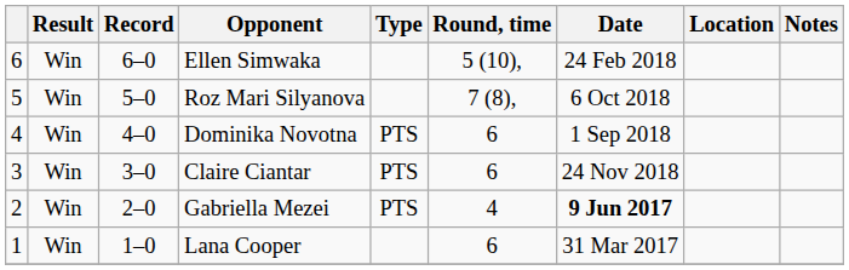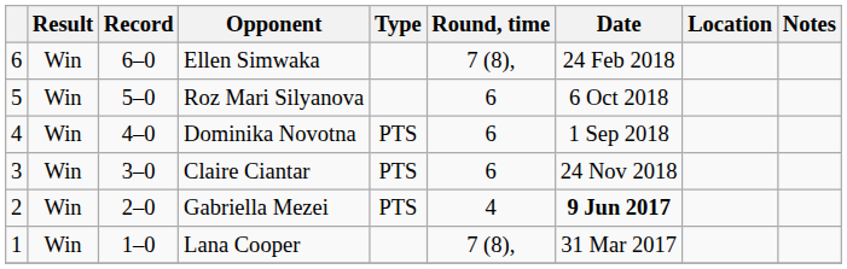Ellen Simwaka | Round, time: 5 (10), -> 7 (8),
Roz Mari Silyanova | Round, time: 7 (8), -> 6
Lana Cooper | Round, time: 6 -> 7 (8),
